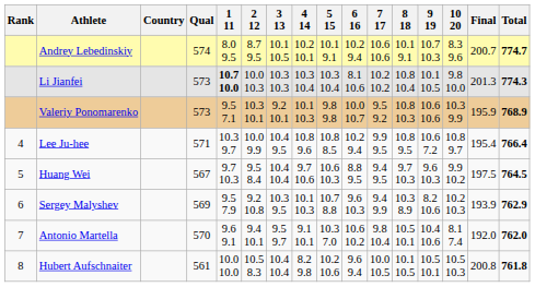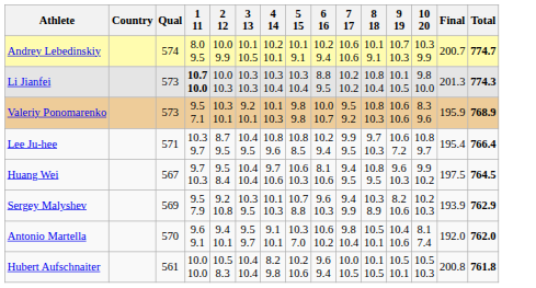- column: Rank | 4 | 5 | 6 | 7 | 8
Andrey Lebedinskiy | 2 12: 8.7 9.5 -> 10.0 9.9
Andrey Lebedinskiy | 10 20: 8.3 9.6 -> 10.3 9.9
Li Jianfei | 6 16: 8.1 10.6 -> 8.8 9.5
Valeriy Ponomarenko | 10 20: 10.3 9.9 -> 8.3 9.6
Lee Ju-hee | 2 12: 10.0 9.9 -> 8.7 9.5
Lee Ju-hee | 8 18: 10.8 9.5 -> 9.7 10.3
Huang Wei | 6 16: 8.8 9.5 -> 8.1 10.6
Huang Wei | 8 18: 9.7 10.3 -> 10.8 9.5
